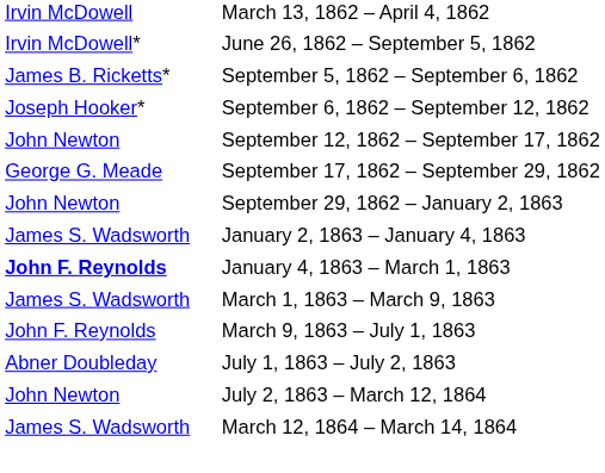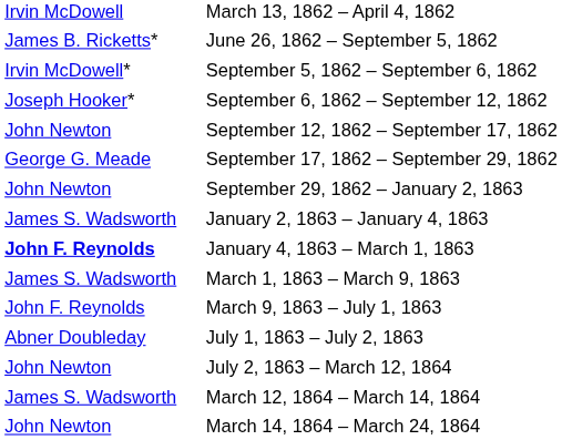June 26, 1862 – September 5, 1862 | column 1: Irvin McDowell* -> James B. Ricketts*
September 5, 1862 – September 6, 1862 | column 1: James B. Ricketts* -> Irvin McDowell*
+ row: John Newton | March 14, 1864 – March 24, 1864
